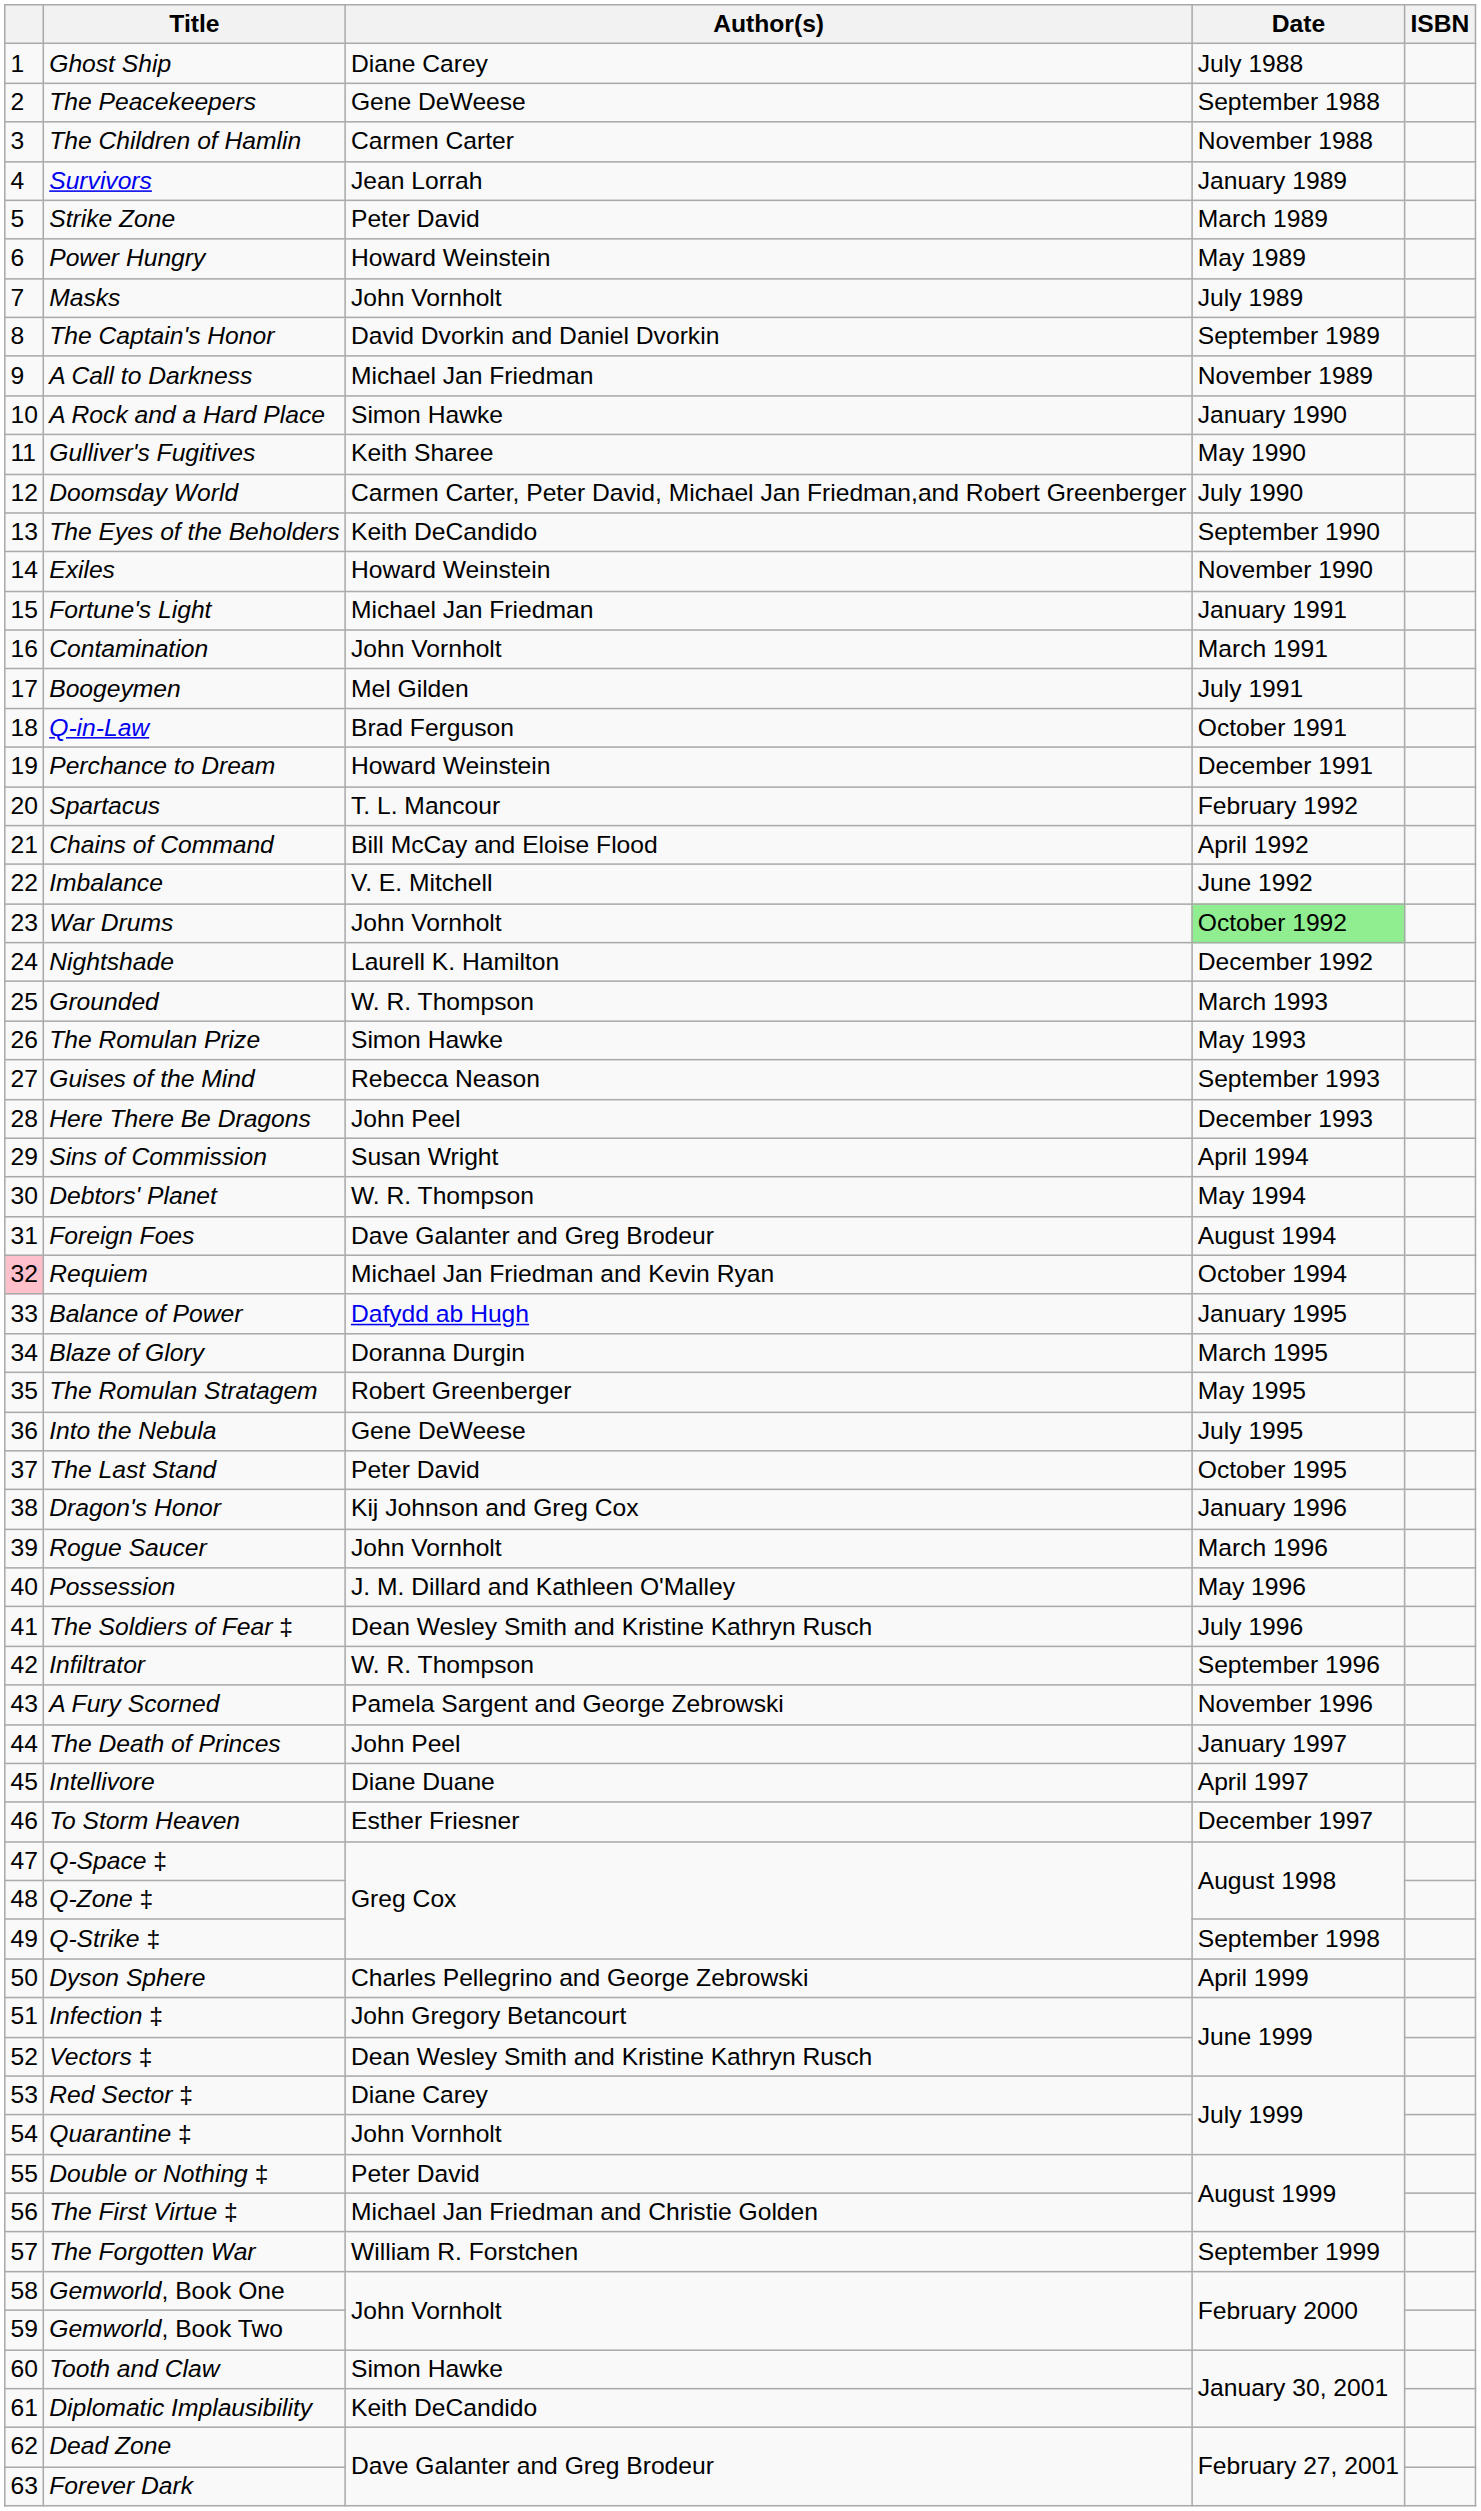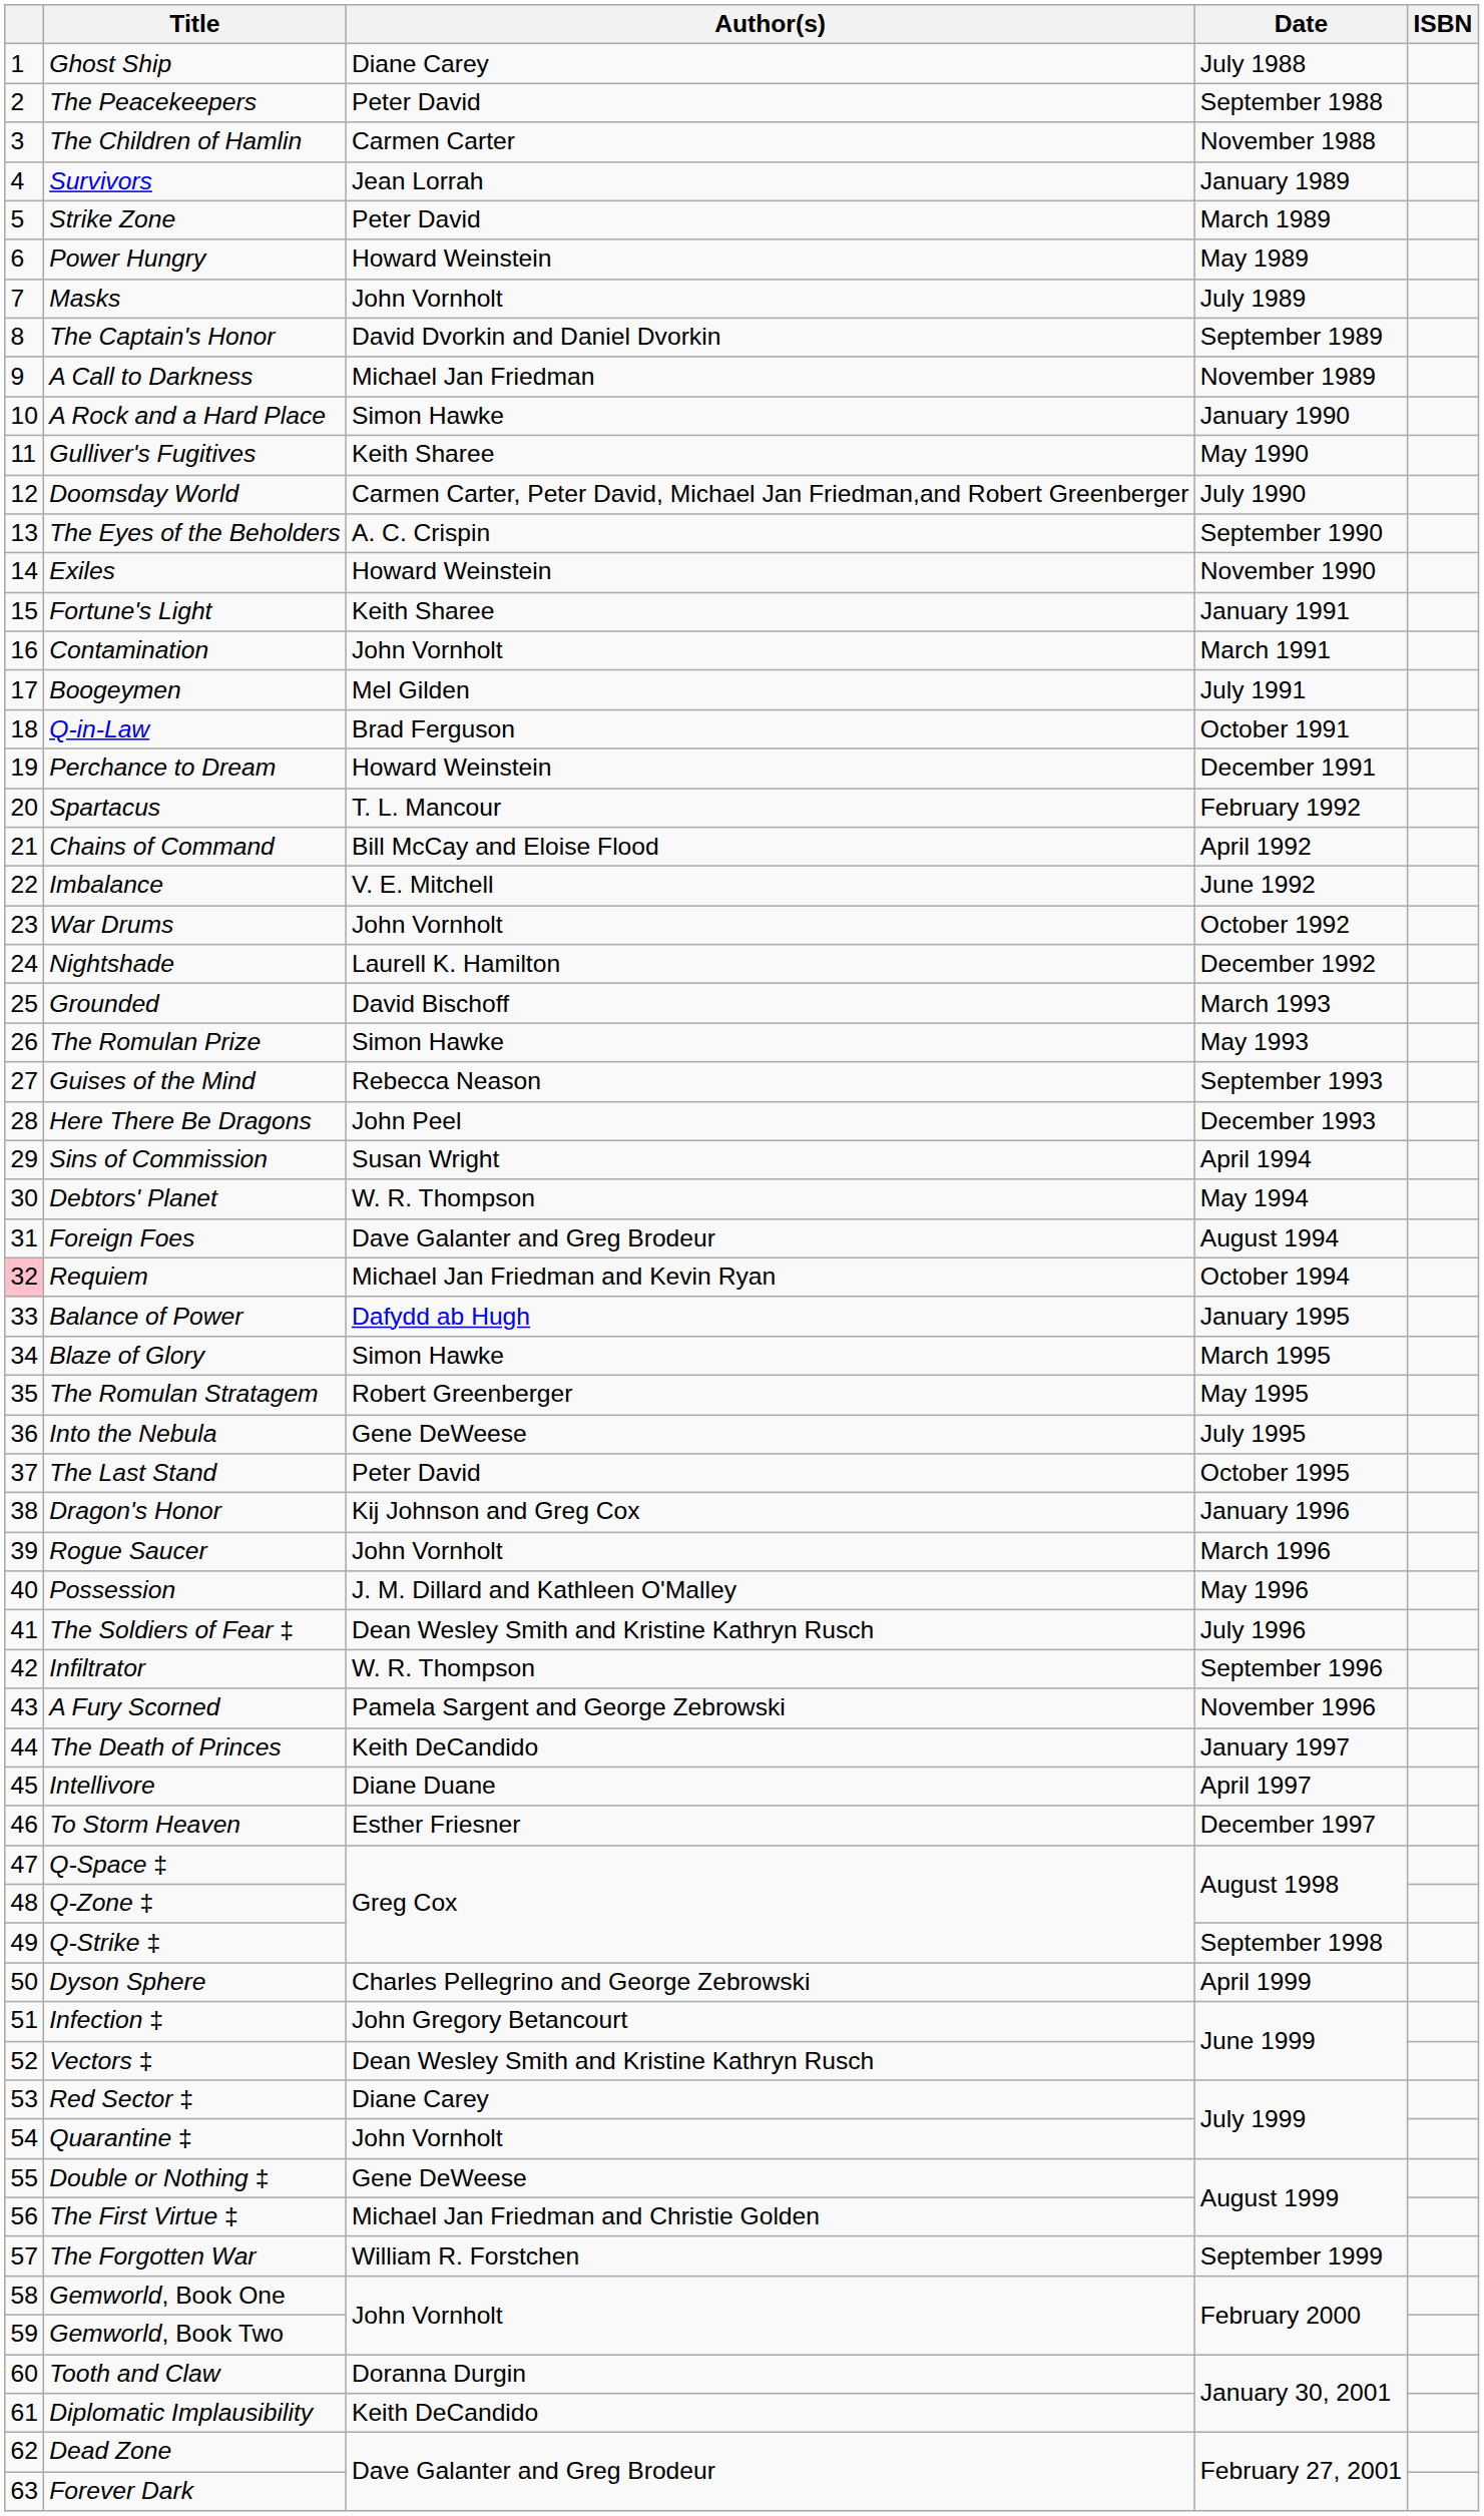The Peacekeepers | Author(s): Gene DeWeese -> Peter David
The Eyes of the Beholders | Author(s): Keith DeCandido -> A. C. Crispin
Fortune's Light | Author(s): Michael Jan Friedman -> Keith Sharee
War Drums | Date: lightgreen background -> no background
Grounded | Author(s): W. R. Thompson -> David Bischoff
Blaze of Glory | Author(s): Doranna Durgin -> Simon Hawke
The Death of Princes | Author(s): John Peel -> Keith DeCandido
Double or Nothing ‡ | Author(s): Peter David -> Gene DeWeese
Tooth and Claw | Author(s): Simon Hawke -> Doranna Durgin
